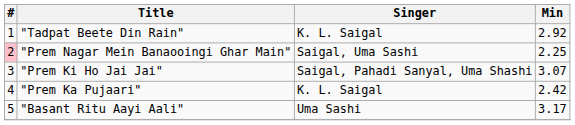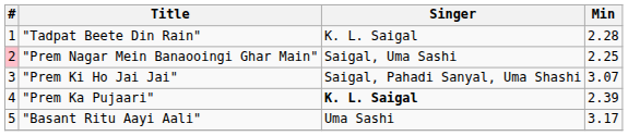"Tadpat Beete Din Rain" | Min: 2.92 -> 2.28
"Prem Ka Pujaari" | Singer: normal -> bold
"Prem Ka Pujaari" | Min: 2.42 -> 2.39
